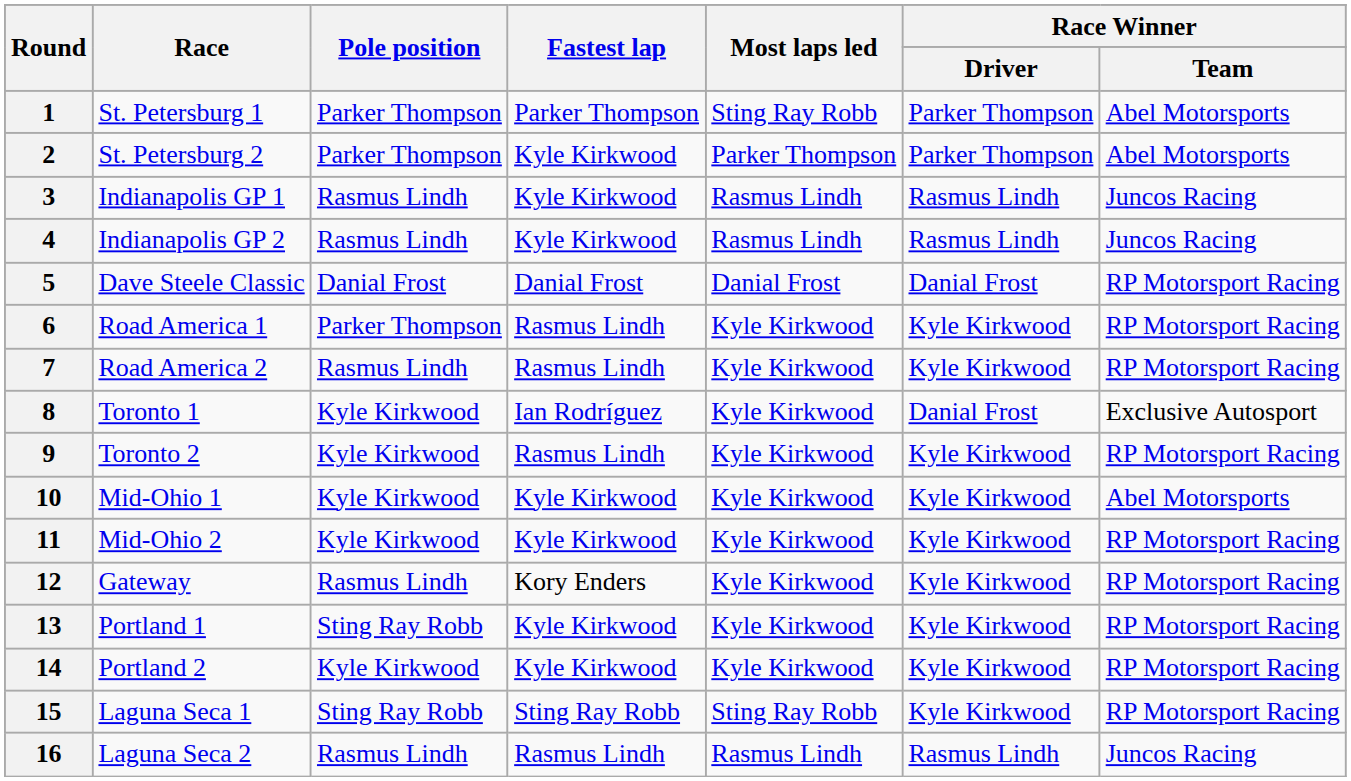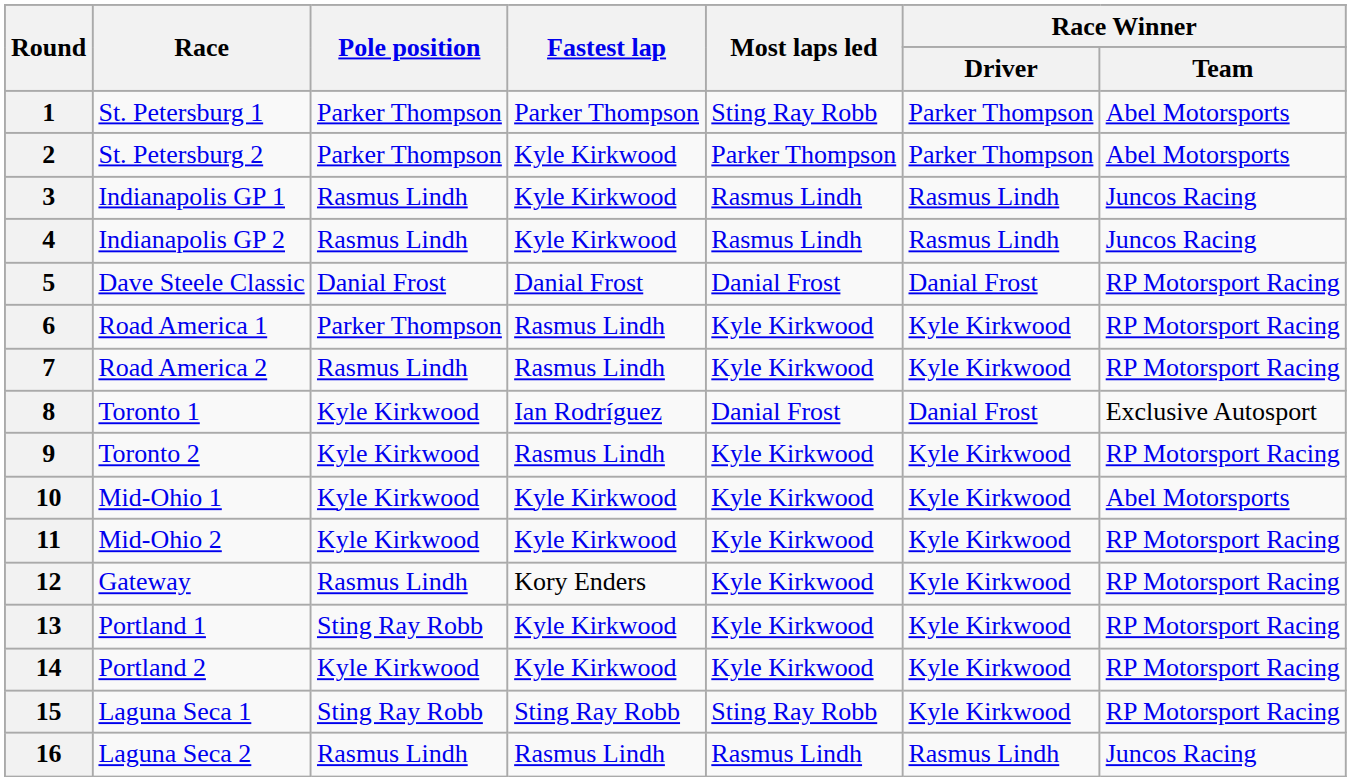8 | Most laps led: Kyle Kirkwood -> Danial Frost
